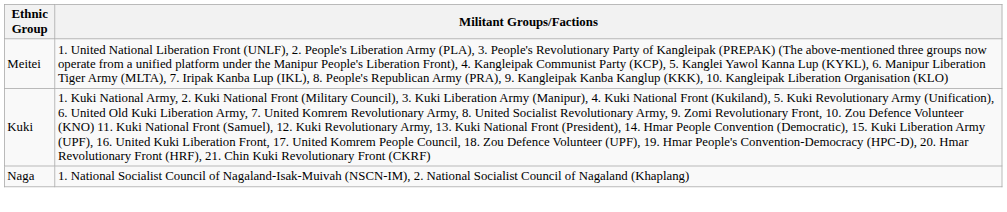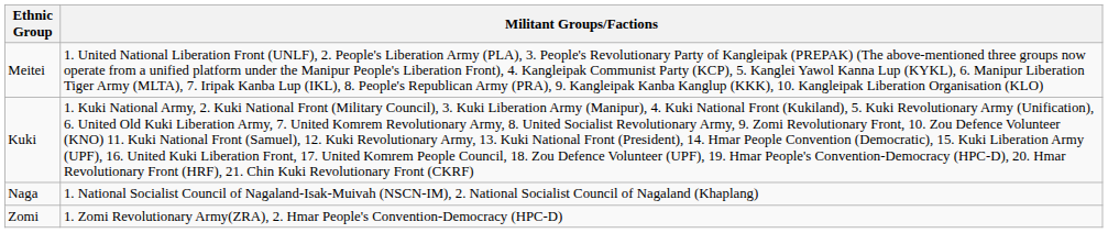+ row: Zomi | 1. Zomi Revolutionary Army(ZRA), 2. Hmar People's Convention-Democracy (HPC-D)
